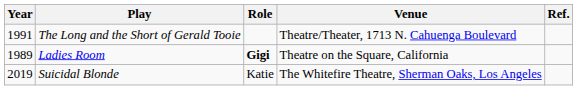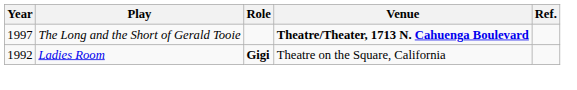The Long and the Short of Gerald Tooie | Year: 1991 -> 1997
The Long and the Short of Gerald Tooie | Venue: normal -> bold
Ladies Room | Year: 1989 -> 1992
- row: 2019 | Suicidal Blonde | Katie | The Whitefire Theatre, Sherman Oaks, Los Angeles
